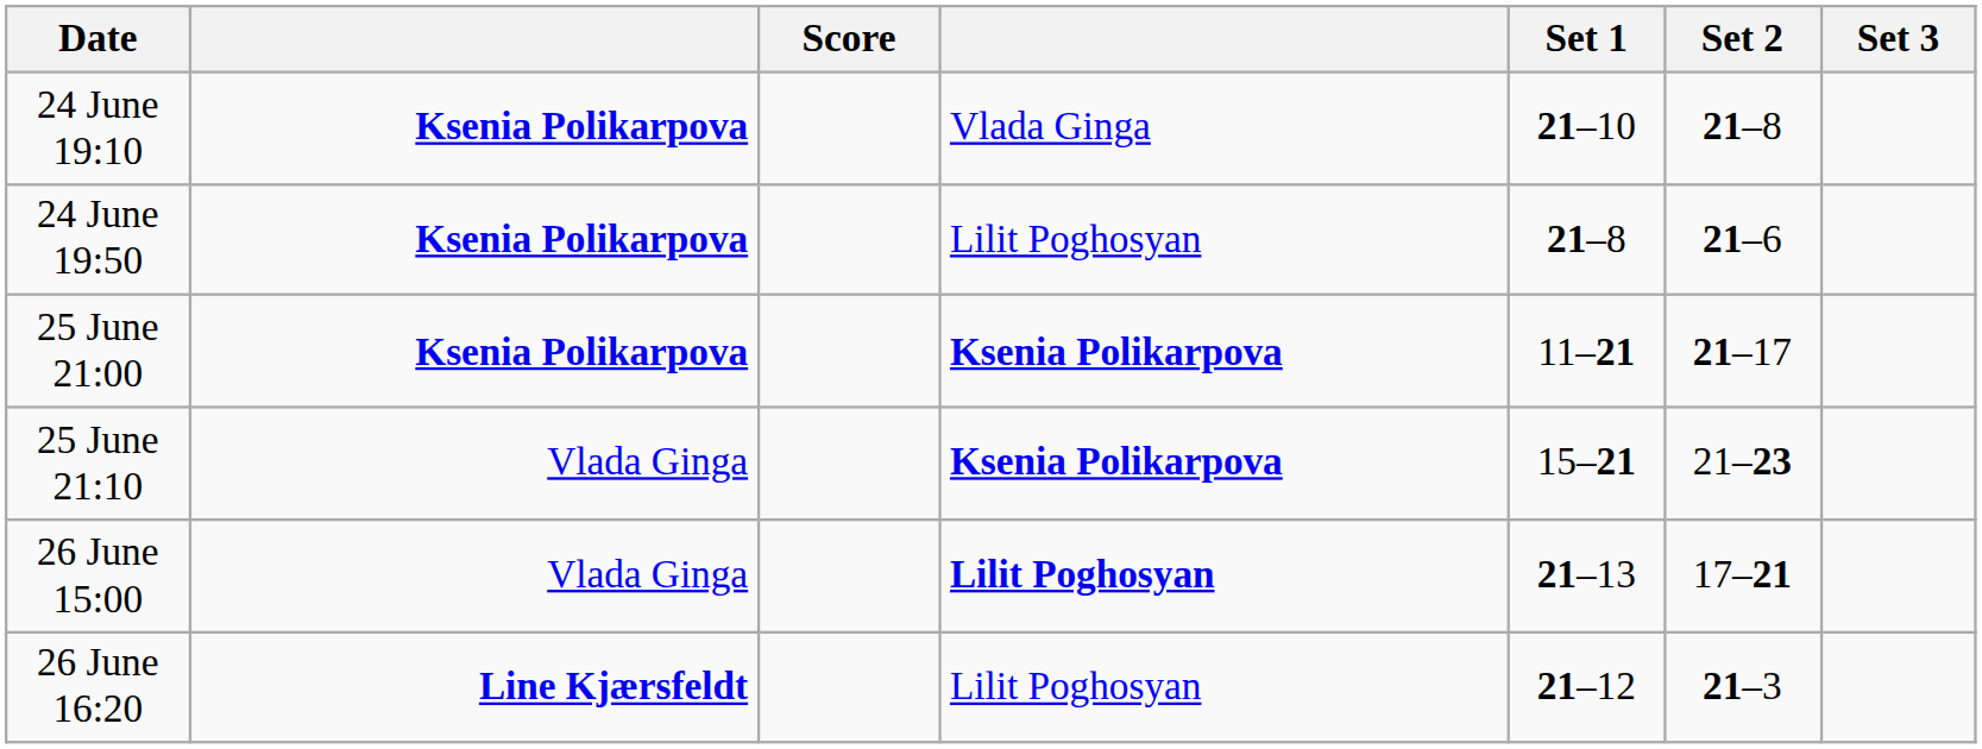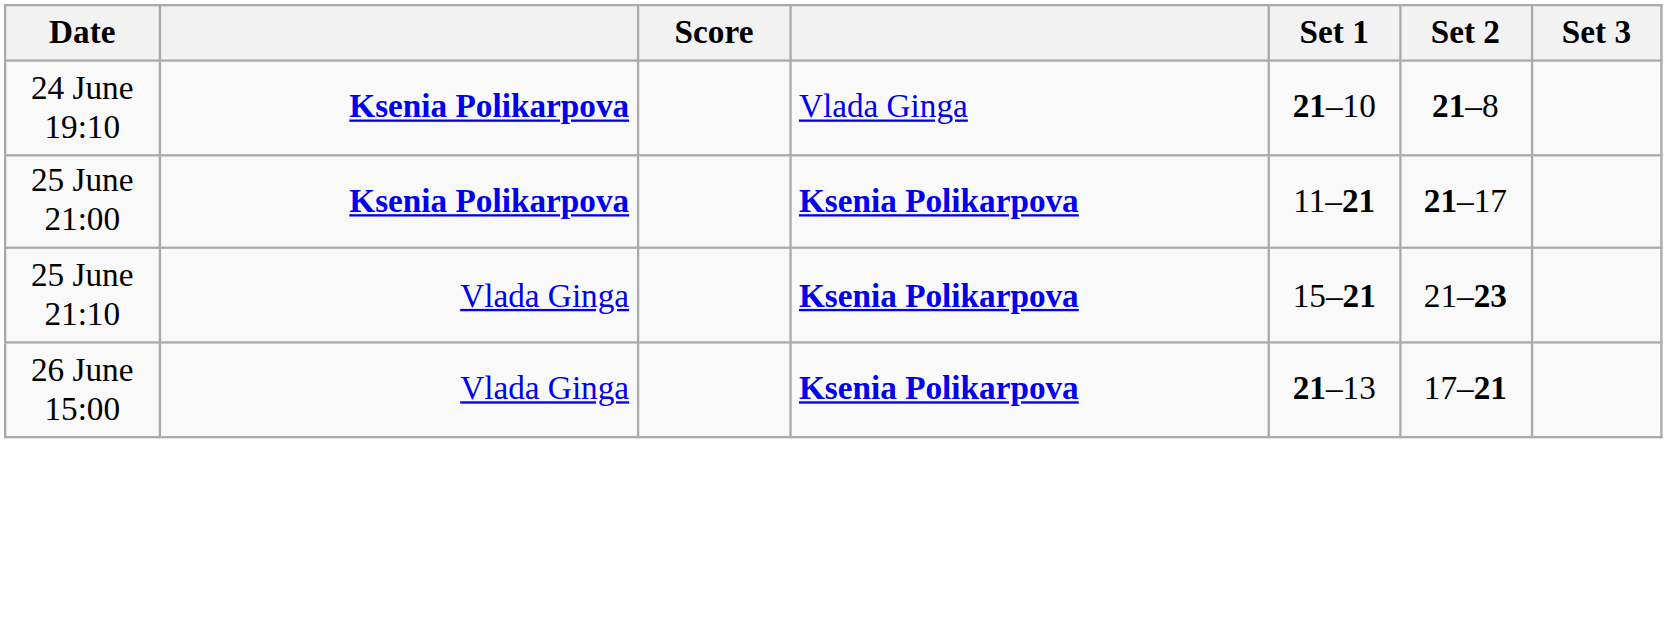- row: 24 June 19:50 | Ksenia Polikarpova | Lilit Poghosyan | 21–8 | 21–6
26 June 15:00 | column 4: Lilit Poghosyan -> Ksenia Polikarpova
- row: 26 June 16:20 | Line Kjærsfeldt | Lilit Poghosyan | 21–12 | 21–3
